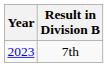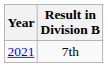7th | Year: 2023 -> 2021
